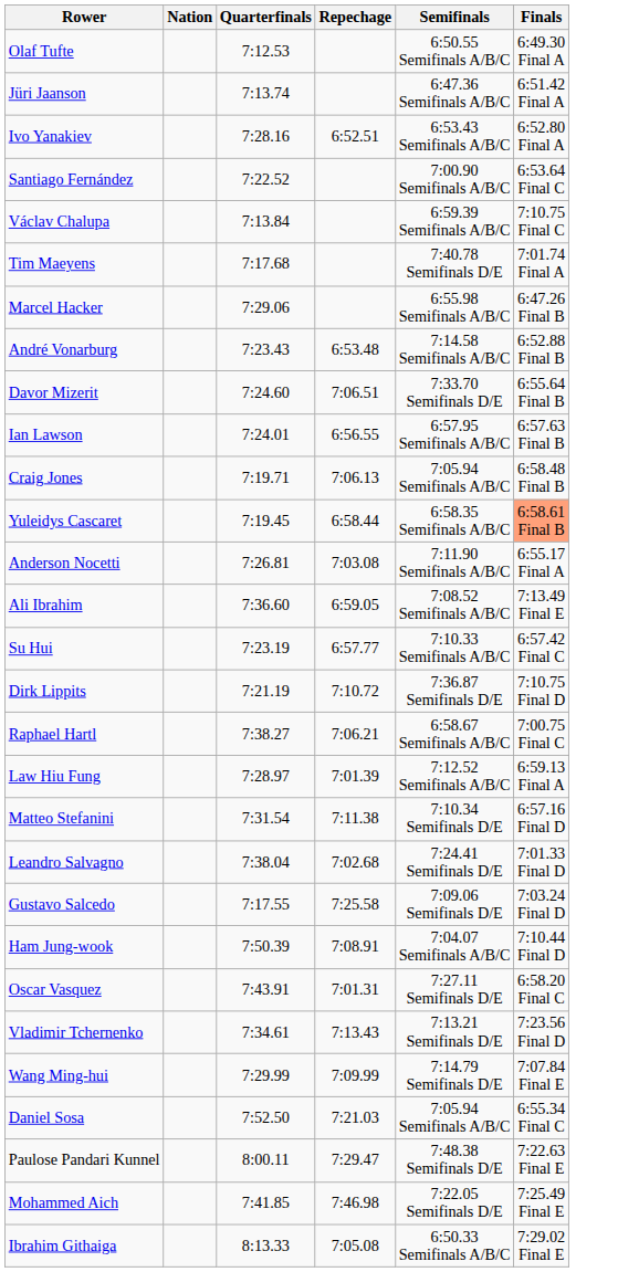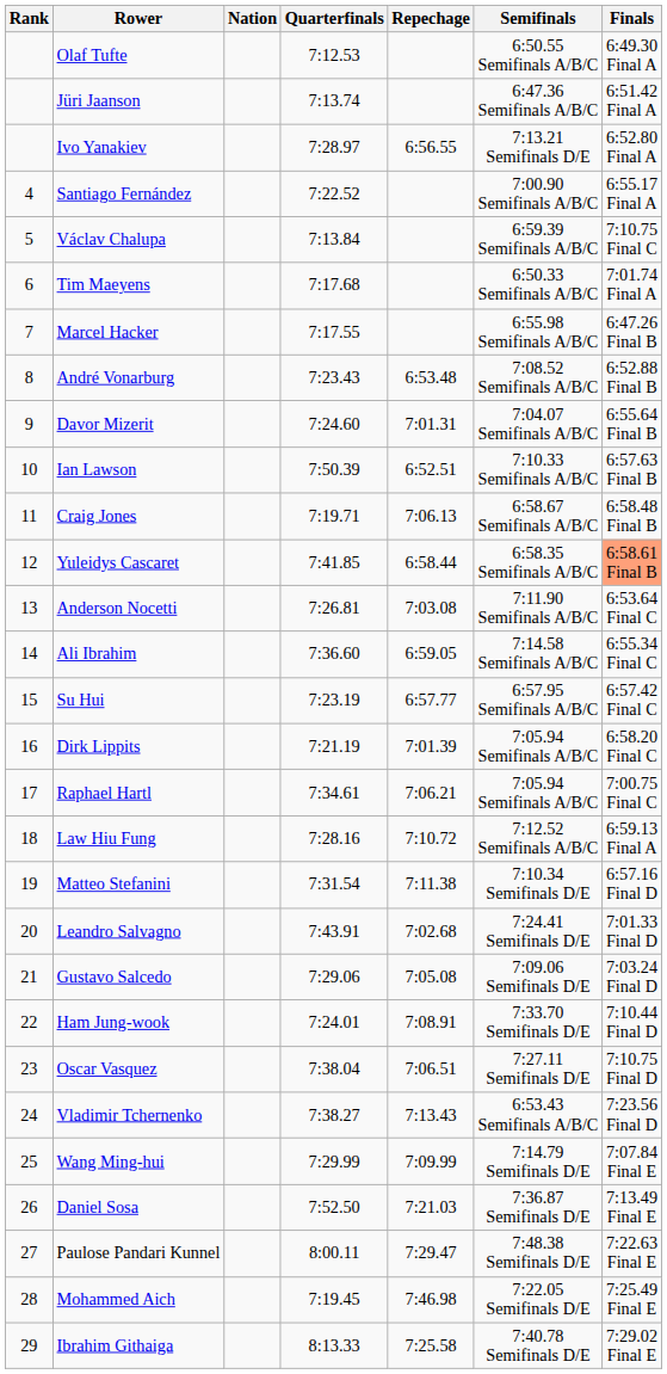+ column: Rank | 4 | 5 | 6 | 7 | 8 | 9 | 10 | 11 | 12 | 13 | 14 | 15 | 16 | 17 | 18 | 19 | 20 | 21 | 22 | 23 | 24 | 25 | 26 | 27 | 28 | 29
Ivo Yanakiev | Quarterfinals: 7:28.16 -> 7:28.97
Ivo Yanakiev | Repechage: 6:52.51 -> 6:56.55
Ivo Yanakiev | Semifinals: 6:53.43 Semifinals A/B/C -> 7:13.21 Semifinals D/E
Santiago Fernández | Finals: 6:53.64 Final C -> 6:55.17 Final A
Tim Maeyens | Semifinals: 7:40.78 Semifinals D/E -> 6:50.33 Semifinals A/B/C
Marcel Hacker | Quarterfinals: 7:29.06 -> 7:17.55
André Vonarburg | Semifinals: 7:14.58 Semifinals A/B/C -> 7:08.52 Semifinals A/B/C
Davor Mizerit | Repechage: 7:06.51 -> 7:01.31
Davor Mizerit | Semifinals: 7:33.70 Semifinals D/E -> 7:04.07 Semifinals A/B/C
Ian Lawson | Quarterfinals: 7:24.01 -> 7:50.39
Ian Lawson | Repechage: 6:56.55 -> 6:52.51
Ian Lawson | Semifinals: 6:57.95 Semifinals A/B/C -> 7:10.33 Semifinals A/B/C
Craig Jones | Semifinals: 7:05.94 Semifinals A/B/C -> 6:58.67 Semifinals A/B/C
Yuleidys Cascaret | Quarterfinals: 7:19.45 -> 7:41.85
Anderson Nocetti | Finals: 6:55.17 Final A -> 6:53.64 Final C
Ali Ibrahim | Semifinals: 7:08.52 Semifinals A/B/C -> 7:14.58 Semifinals A/B/C
Ali Ibrahim | Finals: 7:13.49 Final E -> 6:55.34 Final C
Su Hui | Semifinals: 7:10.33 Semifinals A/B/C -> 6:57.95 Semifinals A/B/C
Dirk Lippits | Repechage: 7:10.72 -> 7:01.39
Dirk Lippits | Semifinals: 7:36.87 Semifinals D/E -> 7:05.94 Semifinals A/B/C
Dirk Lippits | Finals: 7:10.75 Final D -> 6:58.20 Final C
Raphael Hartl | Quarterfinals: 7:38.27 -> 7:34.61
Raphael Hartl | Semifinals: 6:58.67 Semifinals A/B/C -> 7:05.94 Semifinals A/B/C
Law Hiu Fung | Quarterfinals: 7:28.97 -> 7:28.16
Law Hiu Fung | Repechage: 7:01.39 -> 7:10.72
Leandro Salvagno | Quarterfinals: 7:38.04 -> 7:43.91
Gustavo Salcedo | Quarterfinals: 7:17.55 -> 7:29.06
Gustavo Salcedo | Repechage: 7:25.58 -> 7:05.08
Ham Jung-wook | Quarterfinals: 7:50.39 -> 7:24.01
Ham Jung-wook | Semifinals: 7:04.07 Semifinals A/B/C -> 7:33.70 Semifinals D/E
Oscar Vasquez | Quarterfinals: 7:43.91 -> 7:38.04
Oscar Vasquez | Repechage: 7:01.31 -> 7:06.51
Oscar Vasquez | Finals: 6:58.20 Final C -> 7:10.75 Final D
Vladimir Tchernenko | Quarterfinals: 7:34.61 -> 7:38.27
Vladimir Tchernenko | Semifinals: 7:13.21 Semifinals D/E -> 6:53.43 Semifinals A/B/C
Daniel Sosa | Semifinals: 7:05.94 Semifinals A/B/C -> 7:36.87 Semifinals D/E
Daniel Sosa | Finals: 6:55.34 Final C -> 7:13.49 Final E
Mohammed Aich | Quarterfinals: 7:41.85 -> 7:19.45
Ibrahim Githaiga | Repechage: 7:05.08 -> 7:25.58
Ibrahim Githaiga | Semifinals: 6:50.33 Semifinals A/B/C -> 7:40.78 Semifinals D/E
